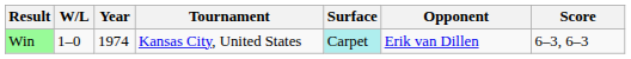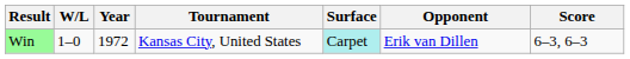Win | Year: 1974 -> 1972
